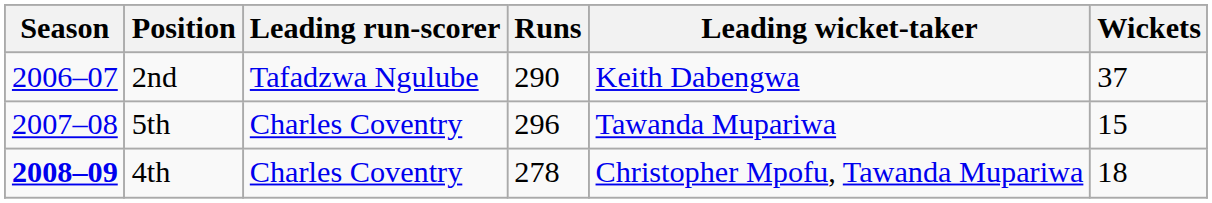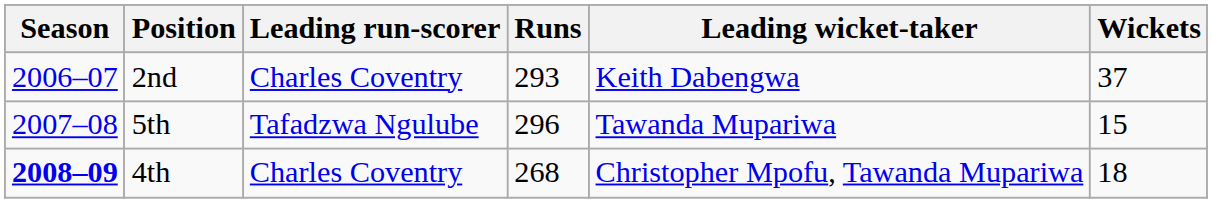2nd | Leading run-scorer: Tafadzwa Ngulube -> Charles Coventry
2nd | Runs: 290 -> 293
5th | Leading run-scorer: Charles Coventry -> Tafadzwa Ngulube
4th | Runs: 278 -> 268
